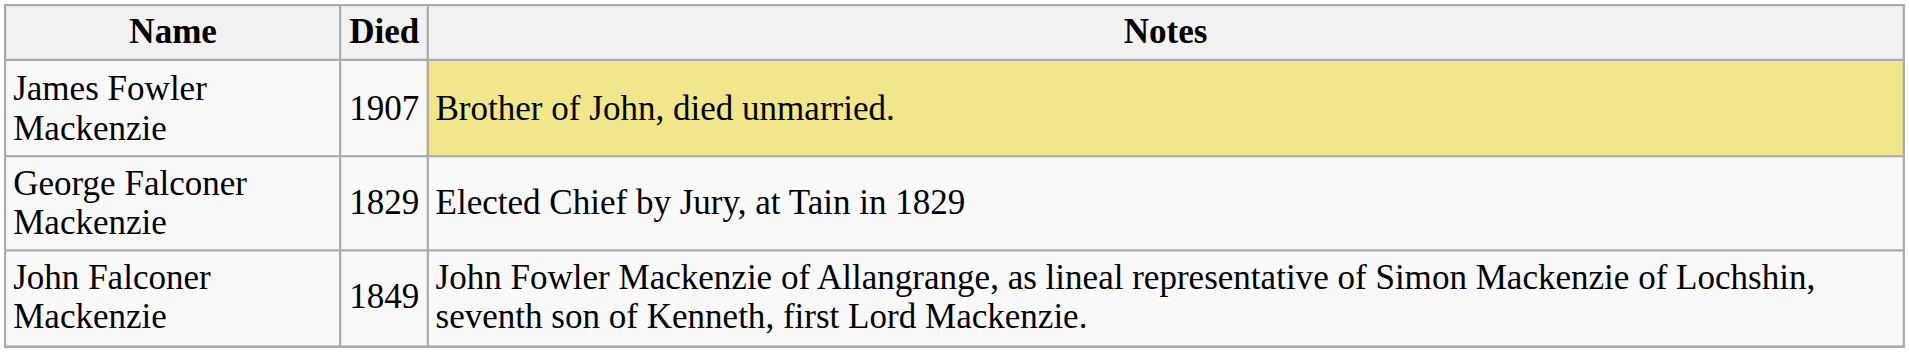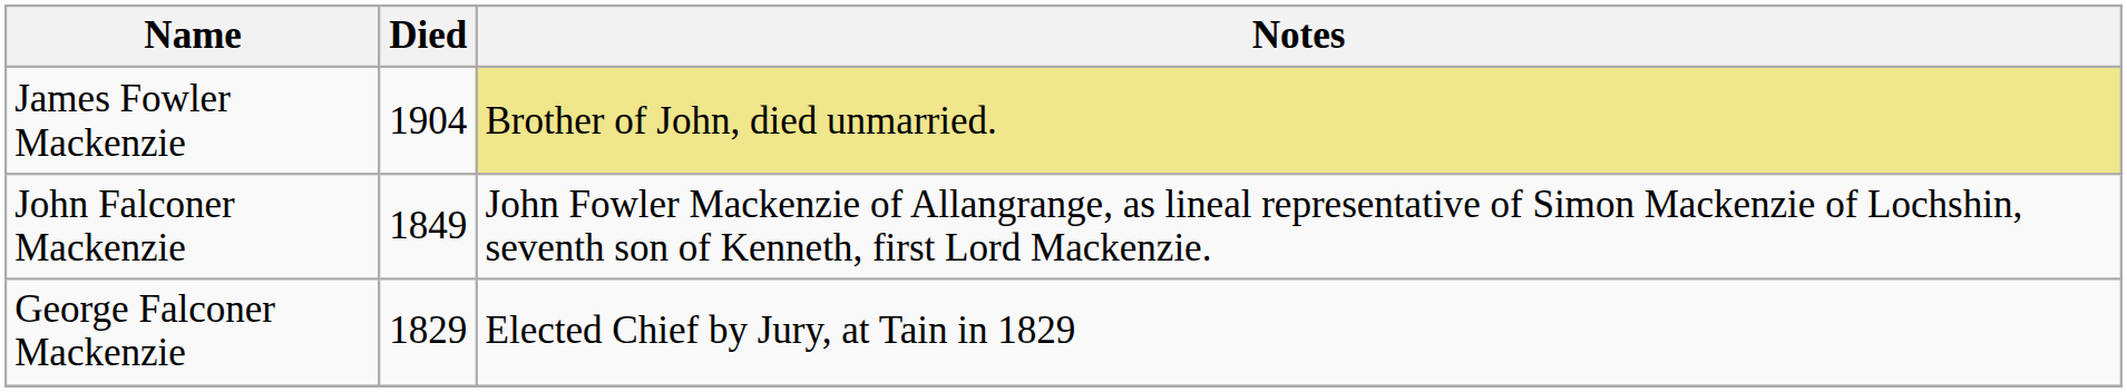James Fowler Mackenzie | Died: 1907 -> 1904
rows swapped: John Falconer Mackenzie <-> George Falconer Mackenzie
